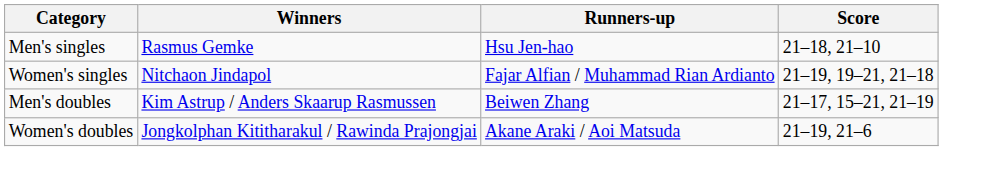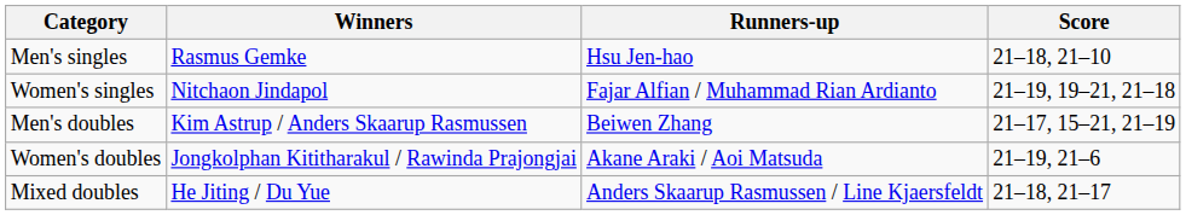+ row: Mixed doubles | He Jiting / Du Yue | Anders Skaarup Rasmussen / Line Kjaersfeldt | 21–18, 21–17
